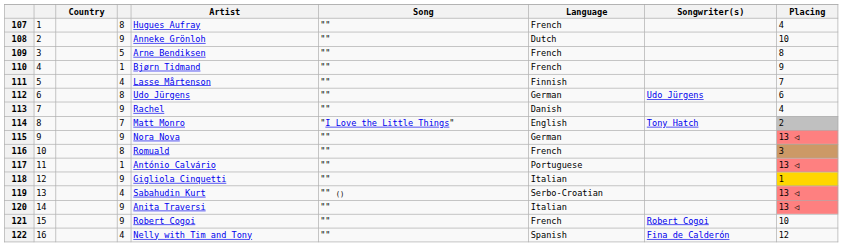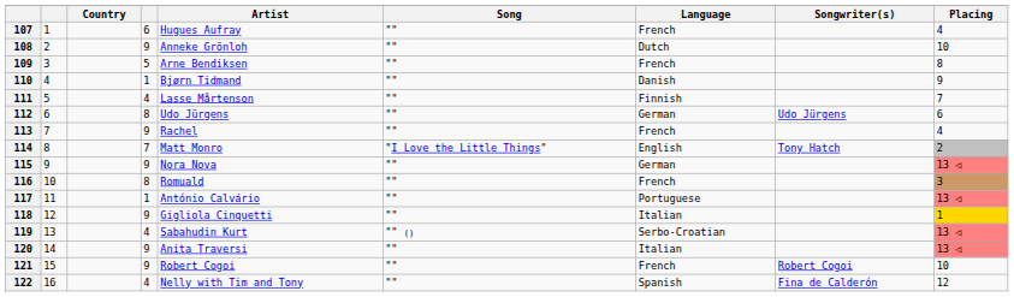107 | column 4: 8 -> 6
110 | Language: French -> Danish
113 | Language: Danish -> French
